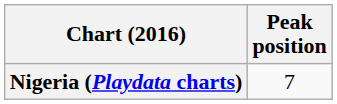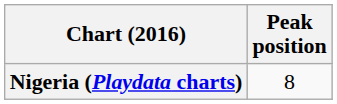Nigeria (Playdata charts) | Peak position: 7 -> 8
